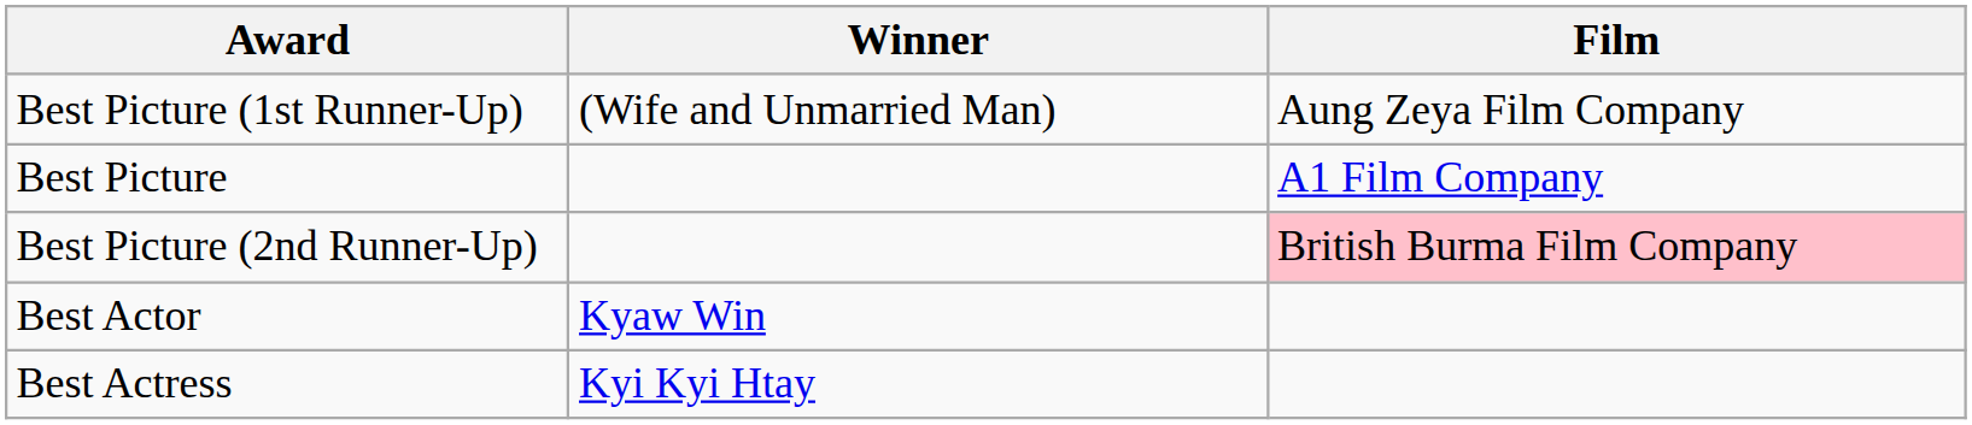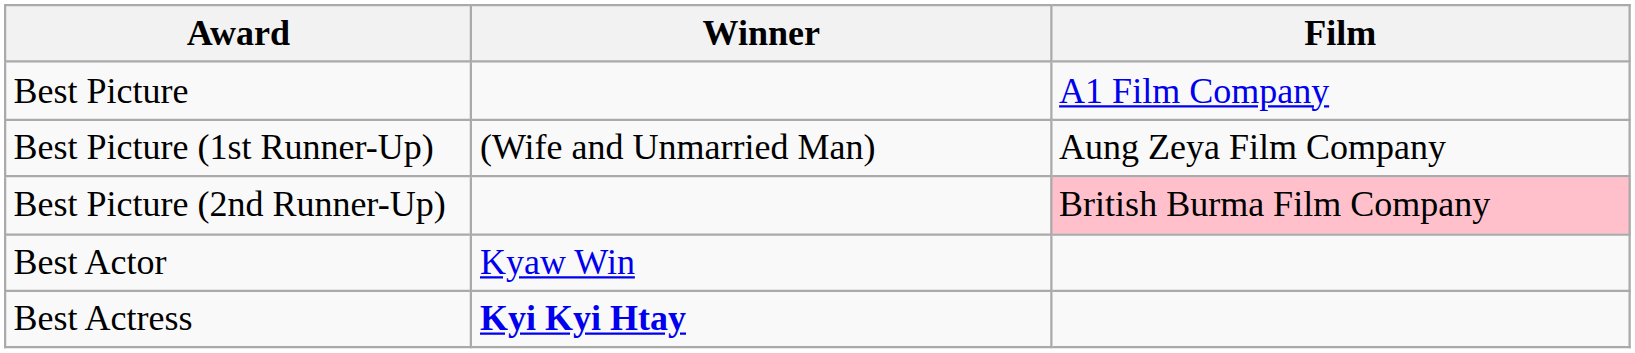rows swapped: Best Picture <-> Best Picture (1st Runner-Up)
Best Actress | Winner: normal -> bold
